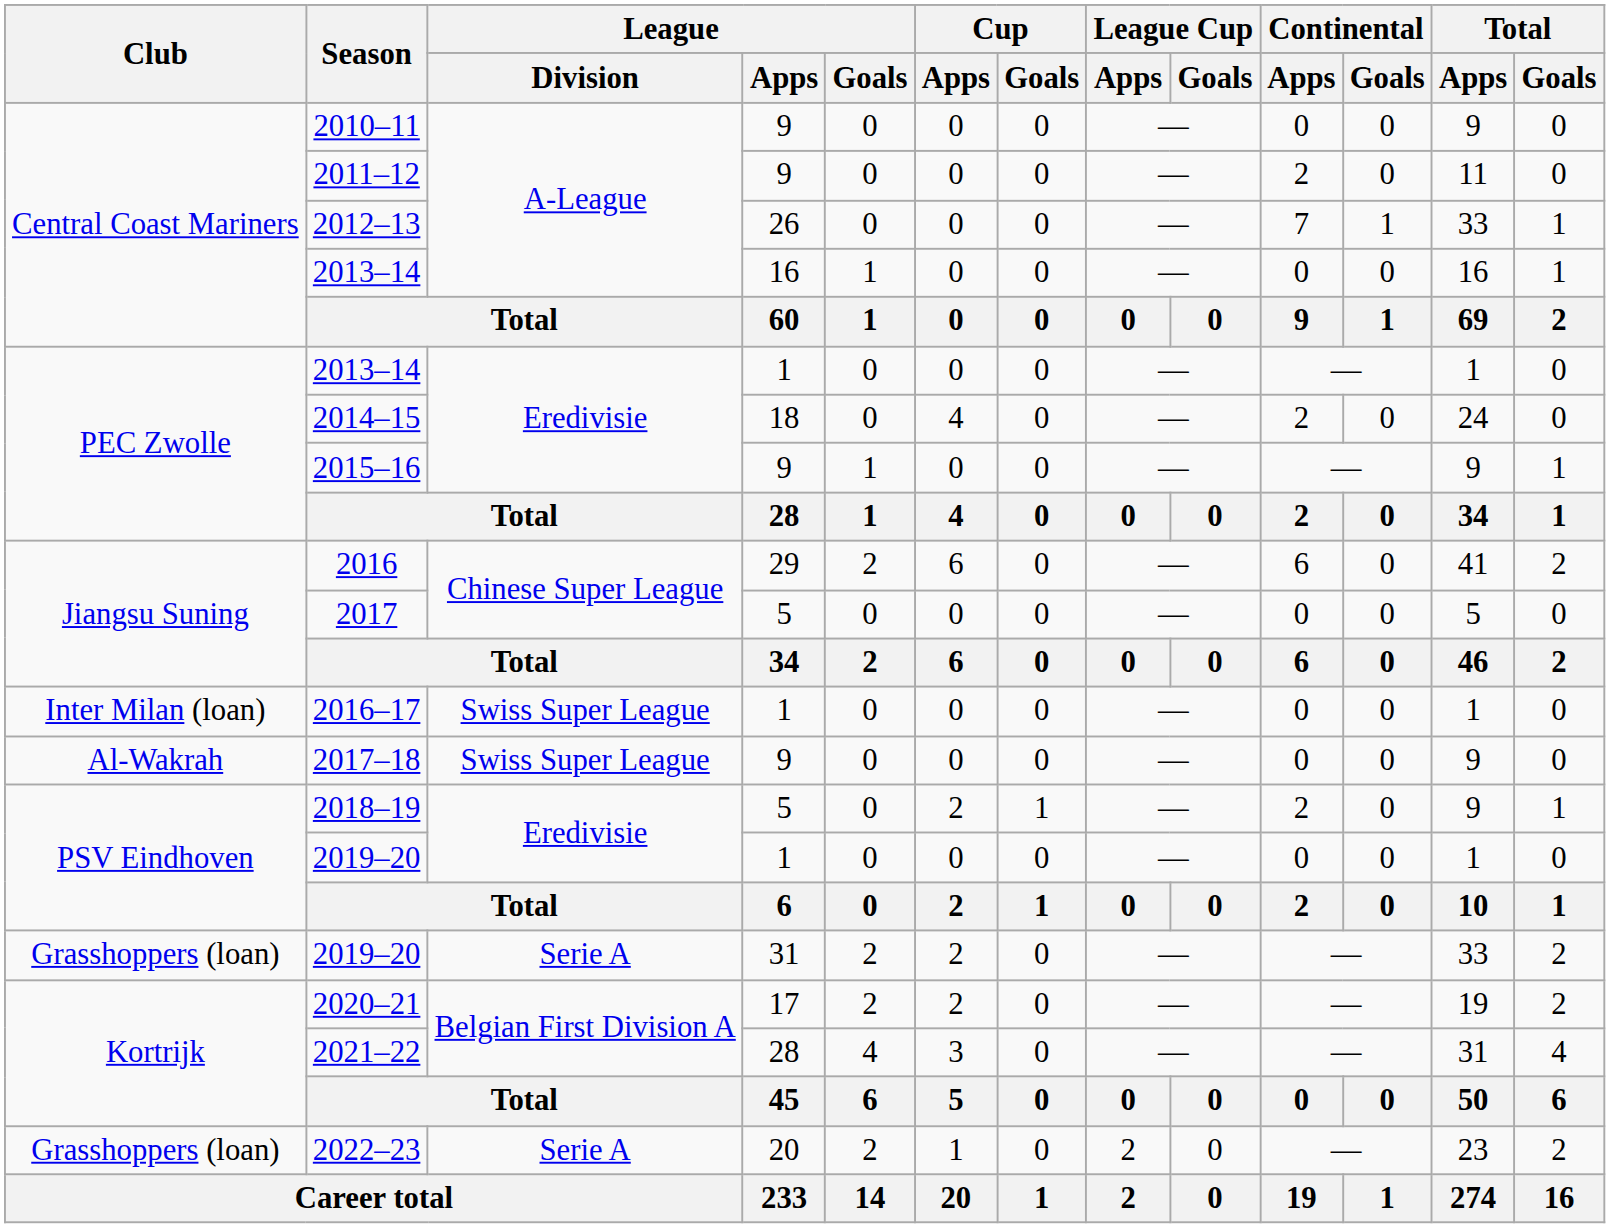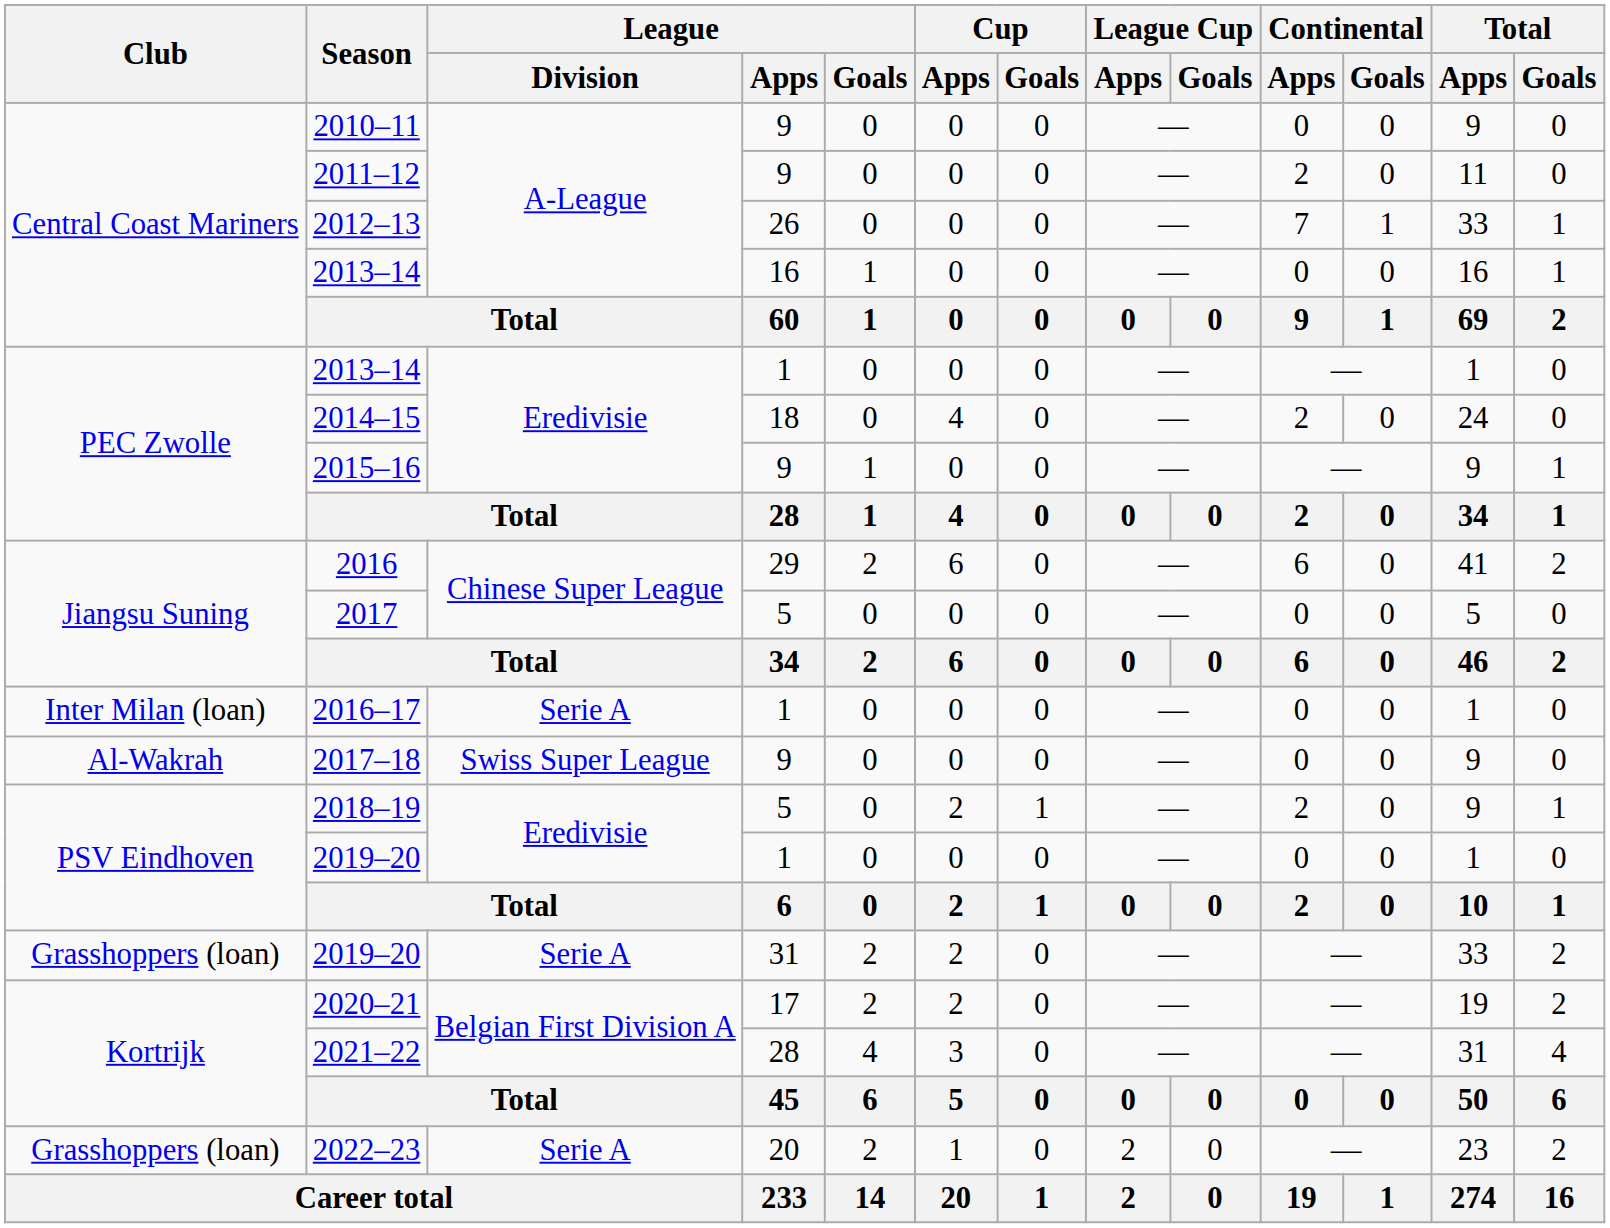2016–17 | League / Division: Swiss Super League -> Serie A
